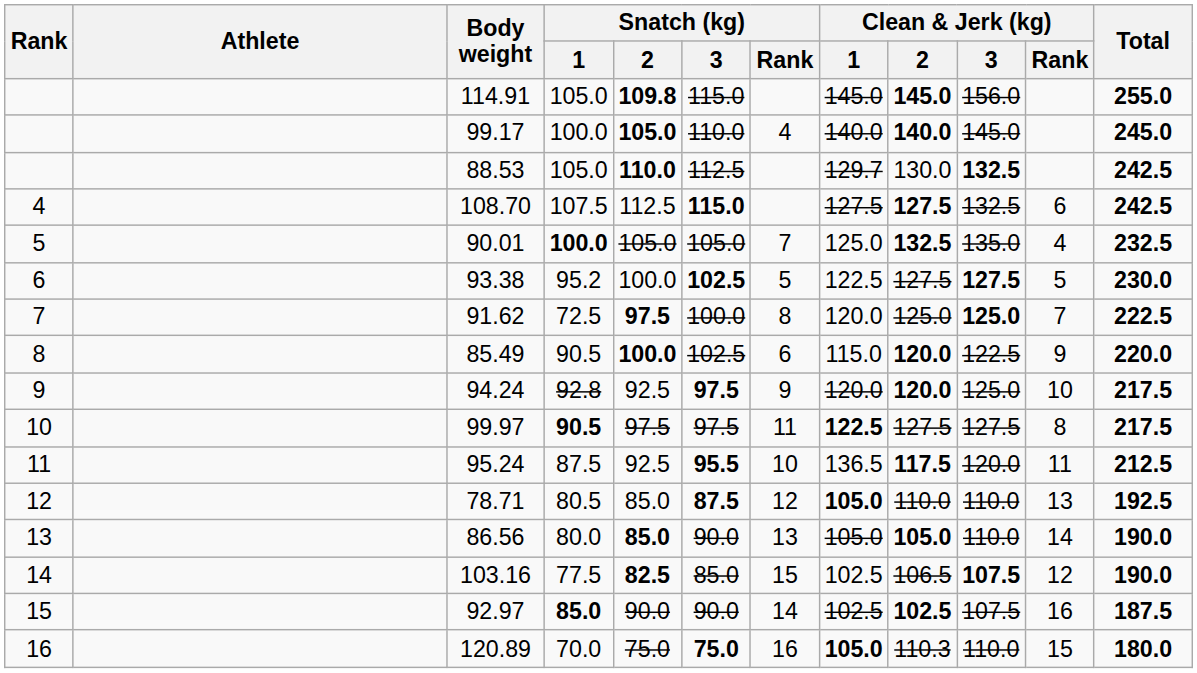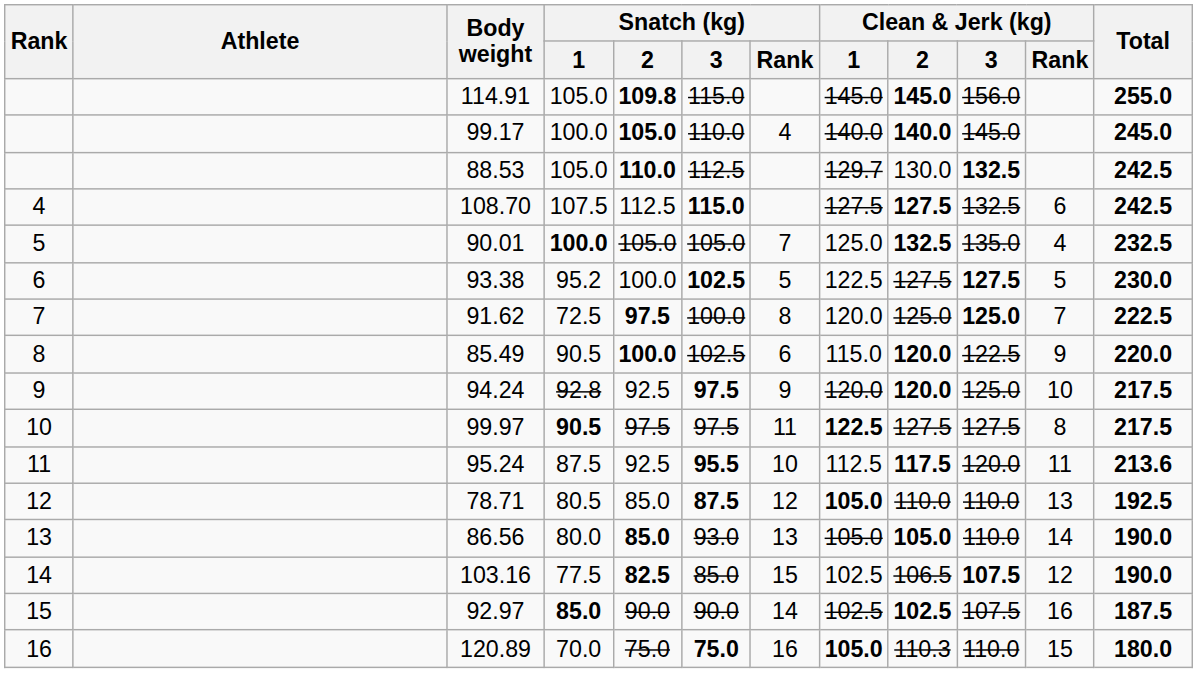95.24 | Clean & Jerk (kg) / 1: 136.5 -> 112.5
95.24 | Total: 212.5 -> 213.6
86.56 | Snatch (kg) / 3: 90.0 -> 93.0
